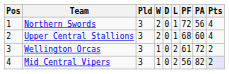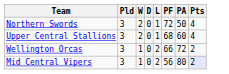- column: Pos | 1 | 2 | 3 | 4
Northern Swords | PA: 56 -> 50
Wellington Orcas | PF: 61 -> 66
Mid Central Vipers | PA: 82 -> 80
